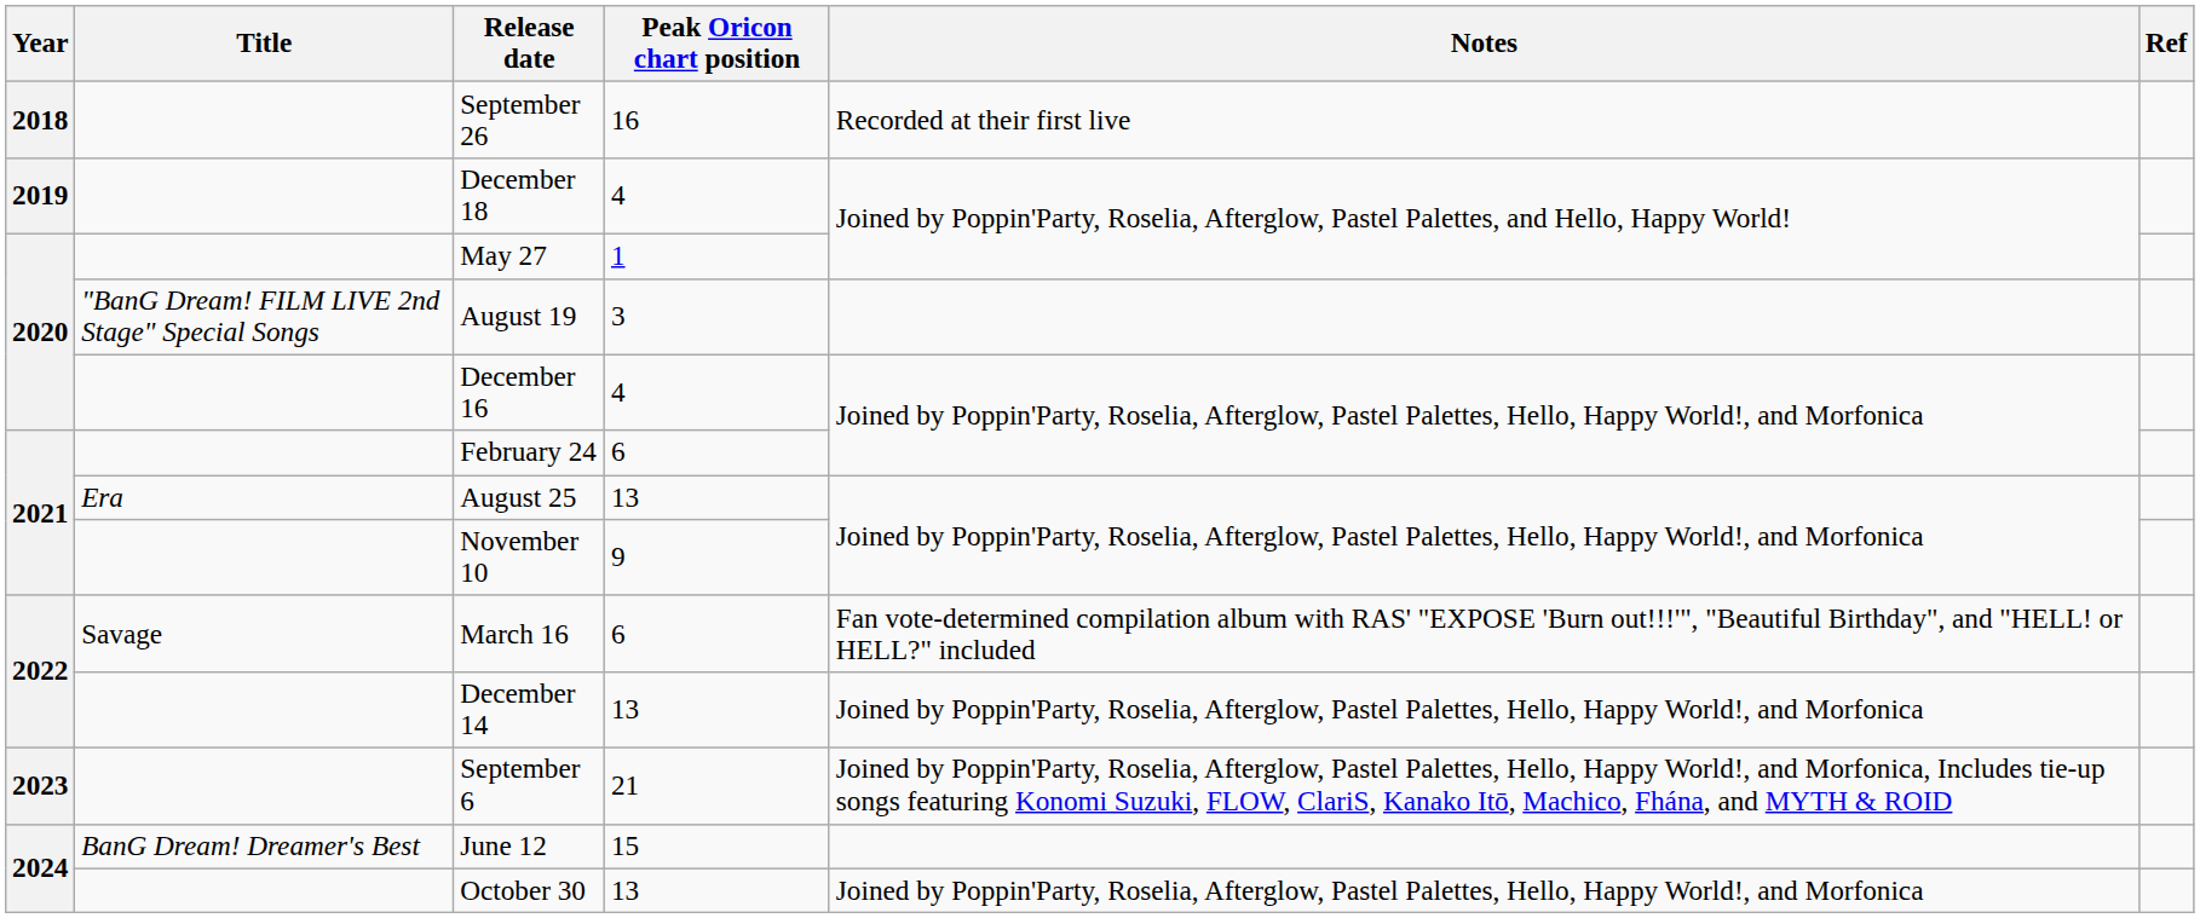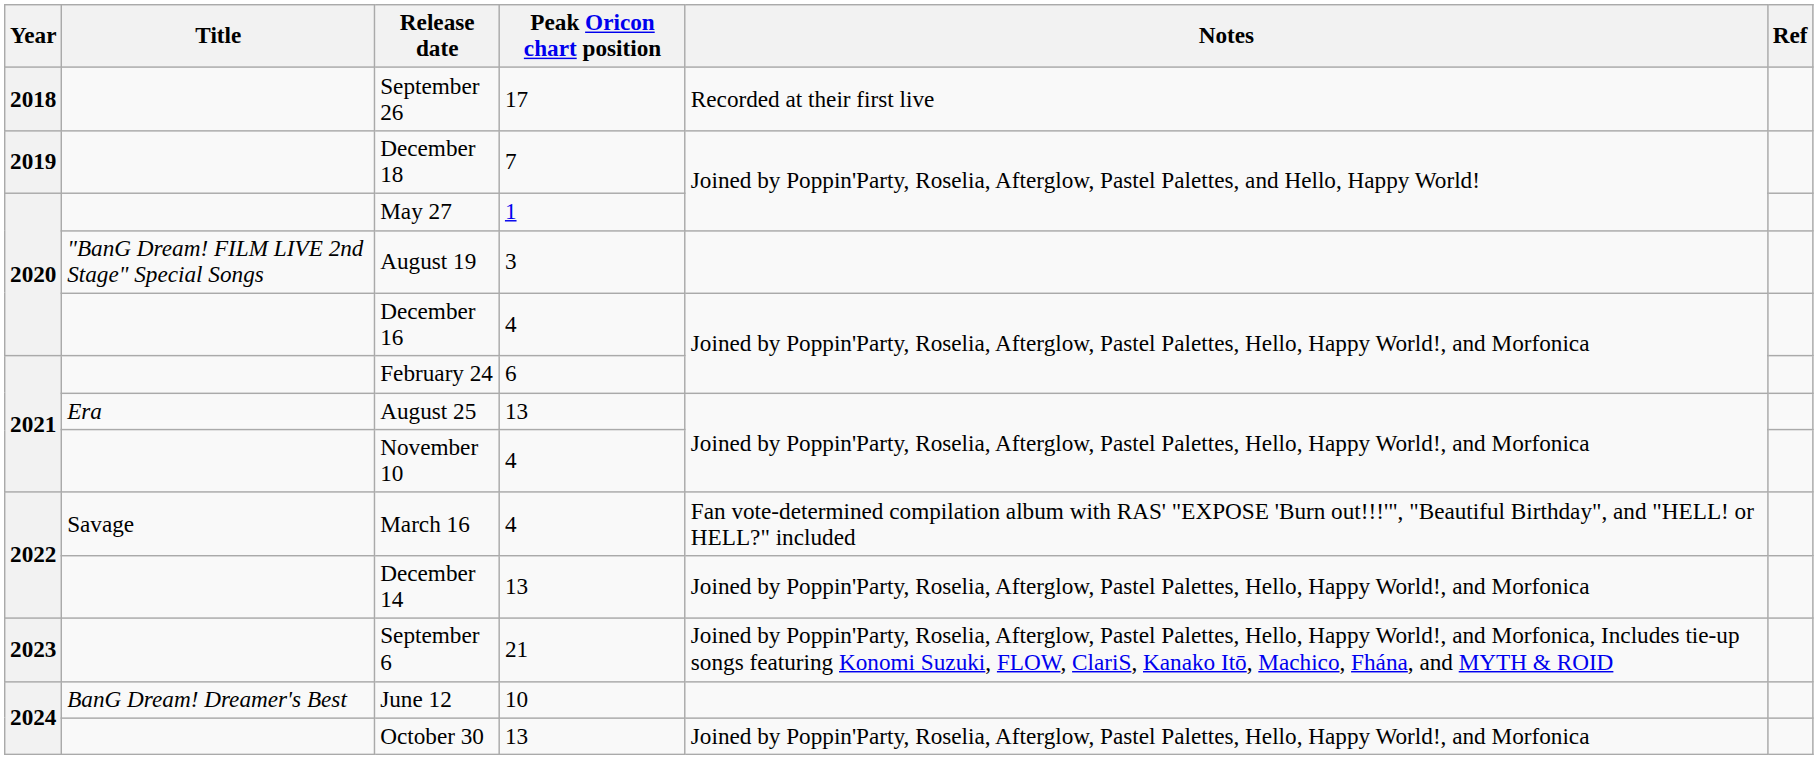September 26 | Peak Oricon chart position: 16 -> 17
December 18 | Peak Oricon chart position: 4 -> 7
November 10 | Peak Oricon chart position: 9 -> 4
March 16 | Peak Oricon chart position: 6 -> 4
June 12 | Peak Oricon chart position: 15 -> 10
